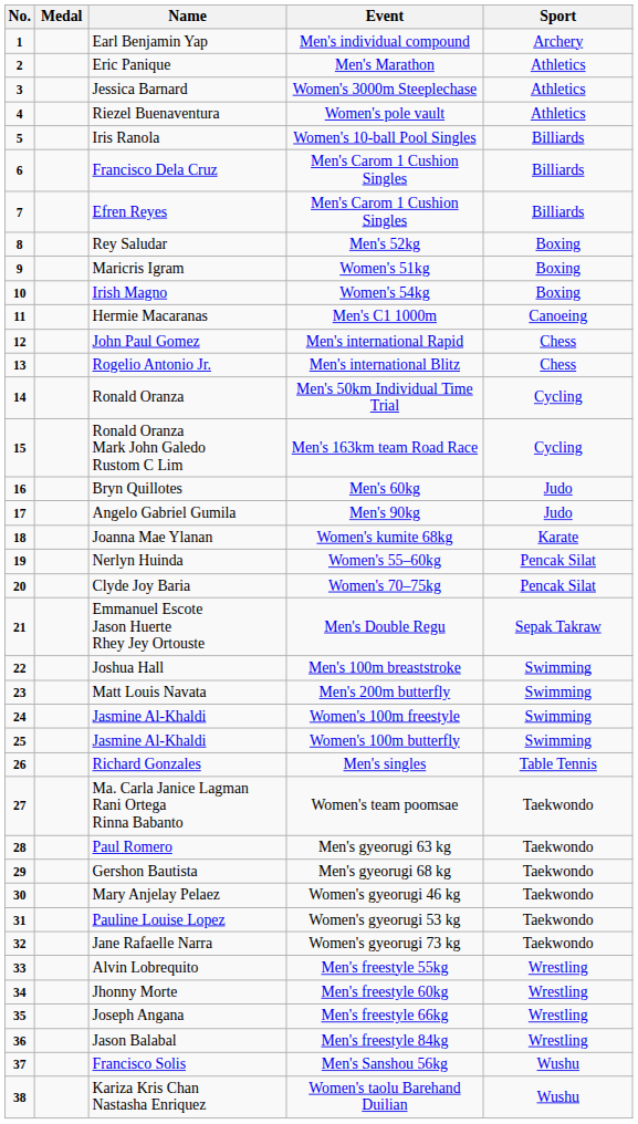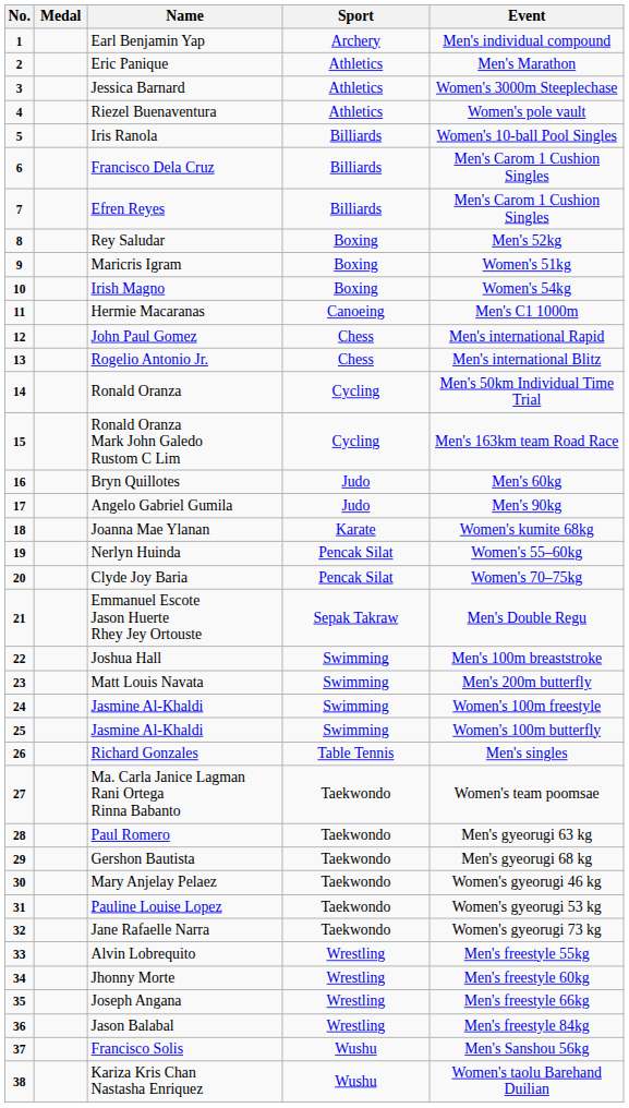columns swapped: Sport <-> Event
